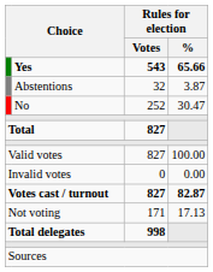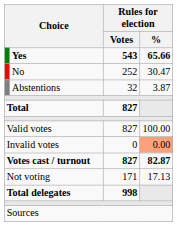rows swapped: No <-> Abstentions
Invalid votes | Rules for election / %: no background -> lightsalmon background
